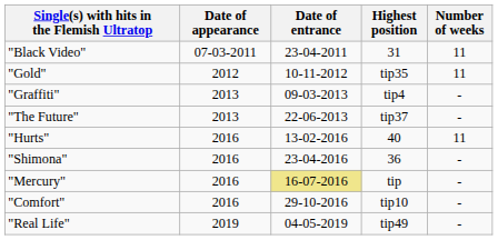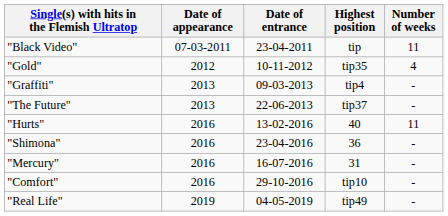"Black Video" | Highest position: 31 -> tip
"Gold" | Number of weeks: 11 -> 4
"Mercury" | Date of entrance: khaki background -> no background
"Mercury" | Highest position: tip -> 31
